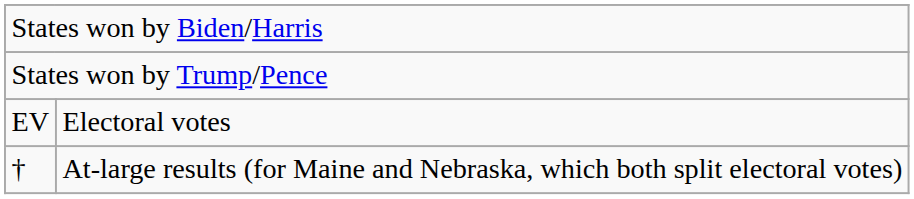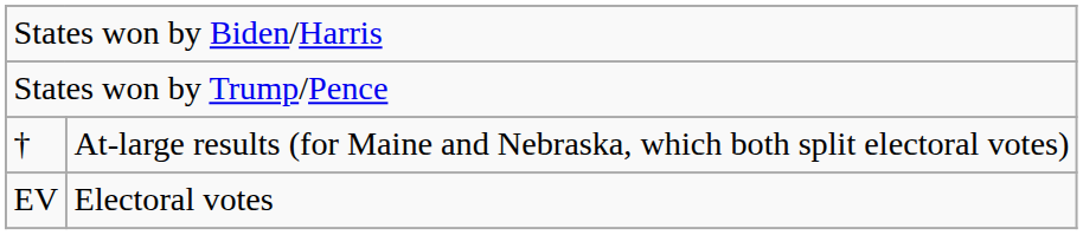rows swapped: EV <-> †
